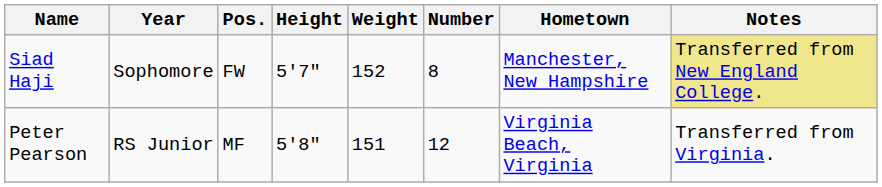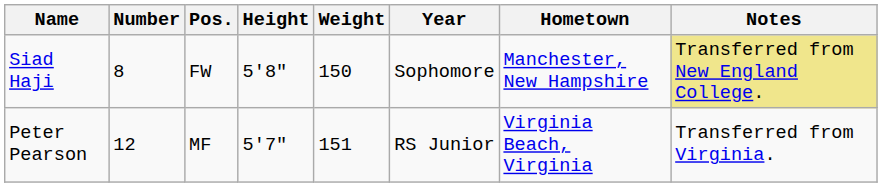columns swapped: Number <-> Year
Siad Haji | Height: 5'7" -> 5'8"
Siad Haji | Weight: 152 -> 150
Peter Pearson | Height: 5'8" -> 5'7"
